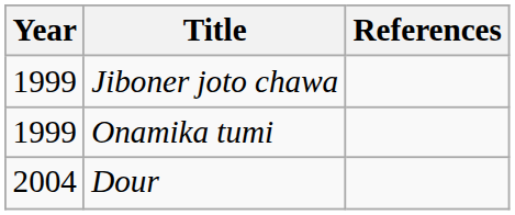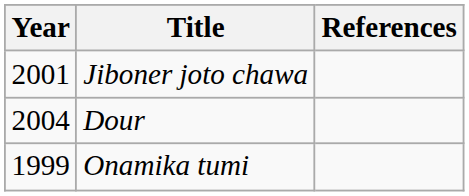Jiboner joto chawa | Year: 1999 -> 2001
rows swapped: Onamika tumi <-> Dour
